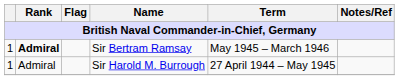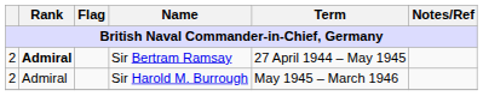Sir Bertram Ramsay | column 1: 1 -> 2
Sir Bertram Ramsay | Term: May 1945 – March 1946 -> 27 April 1944 – May 1945
Sir Harold M. Burrough | column 1: 1 -> 2
Sir Harold M. Burrough | Term: 27 April 1944 – May 1945 -> May 1945 – March 1946
